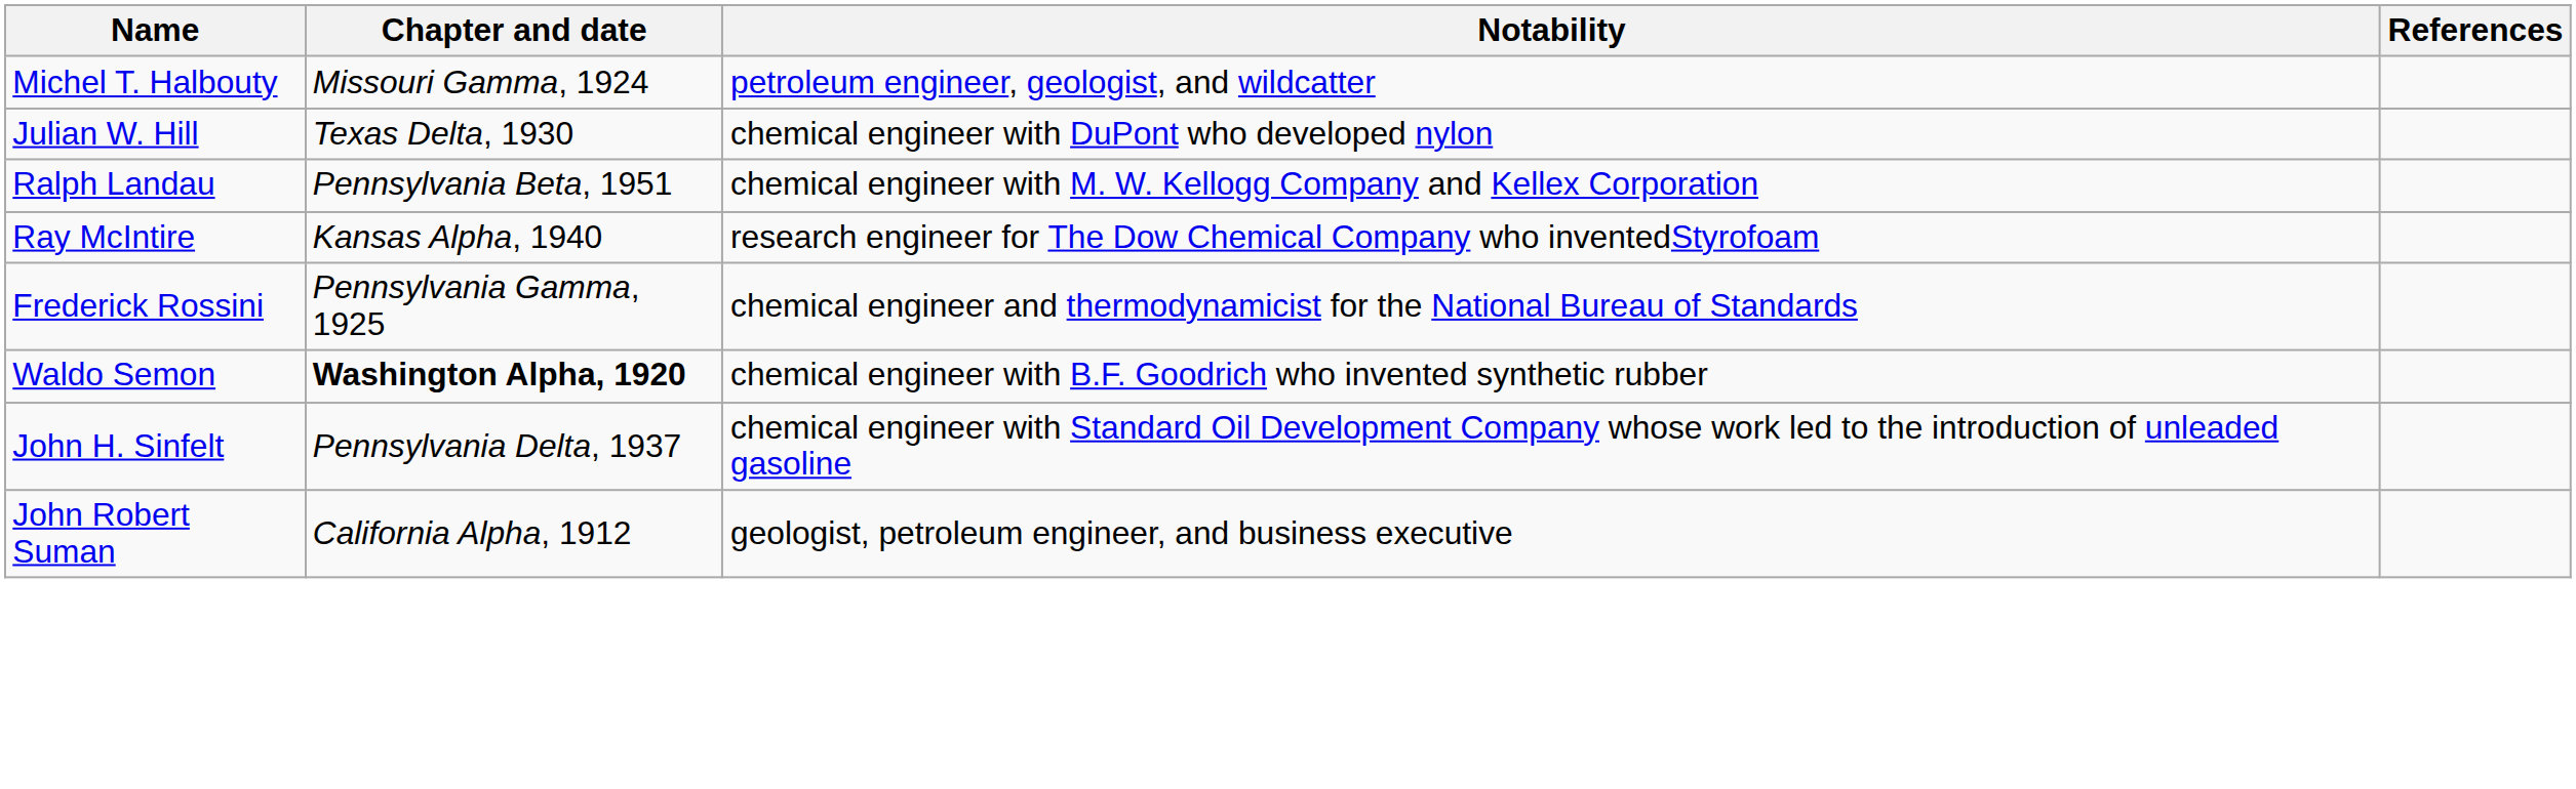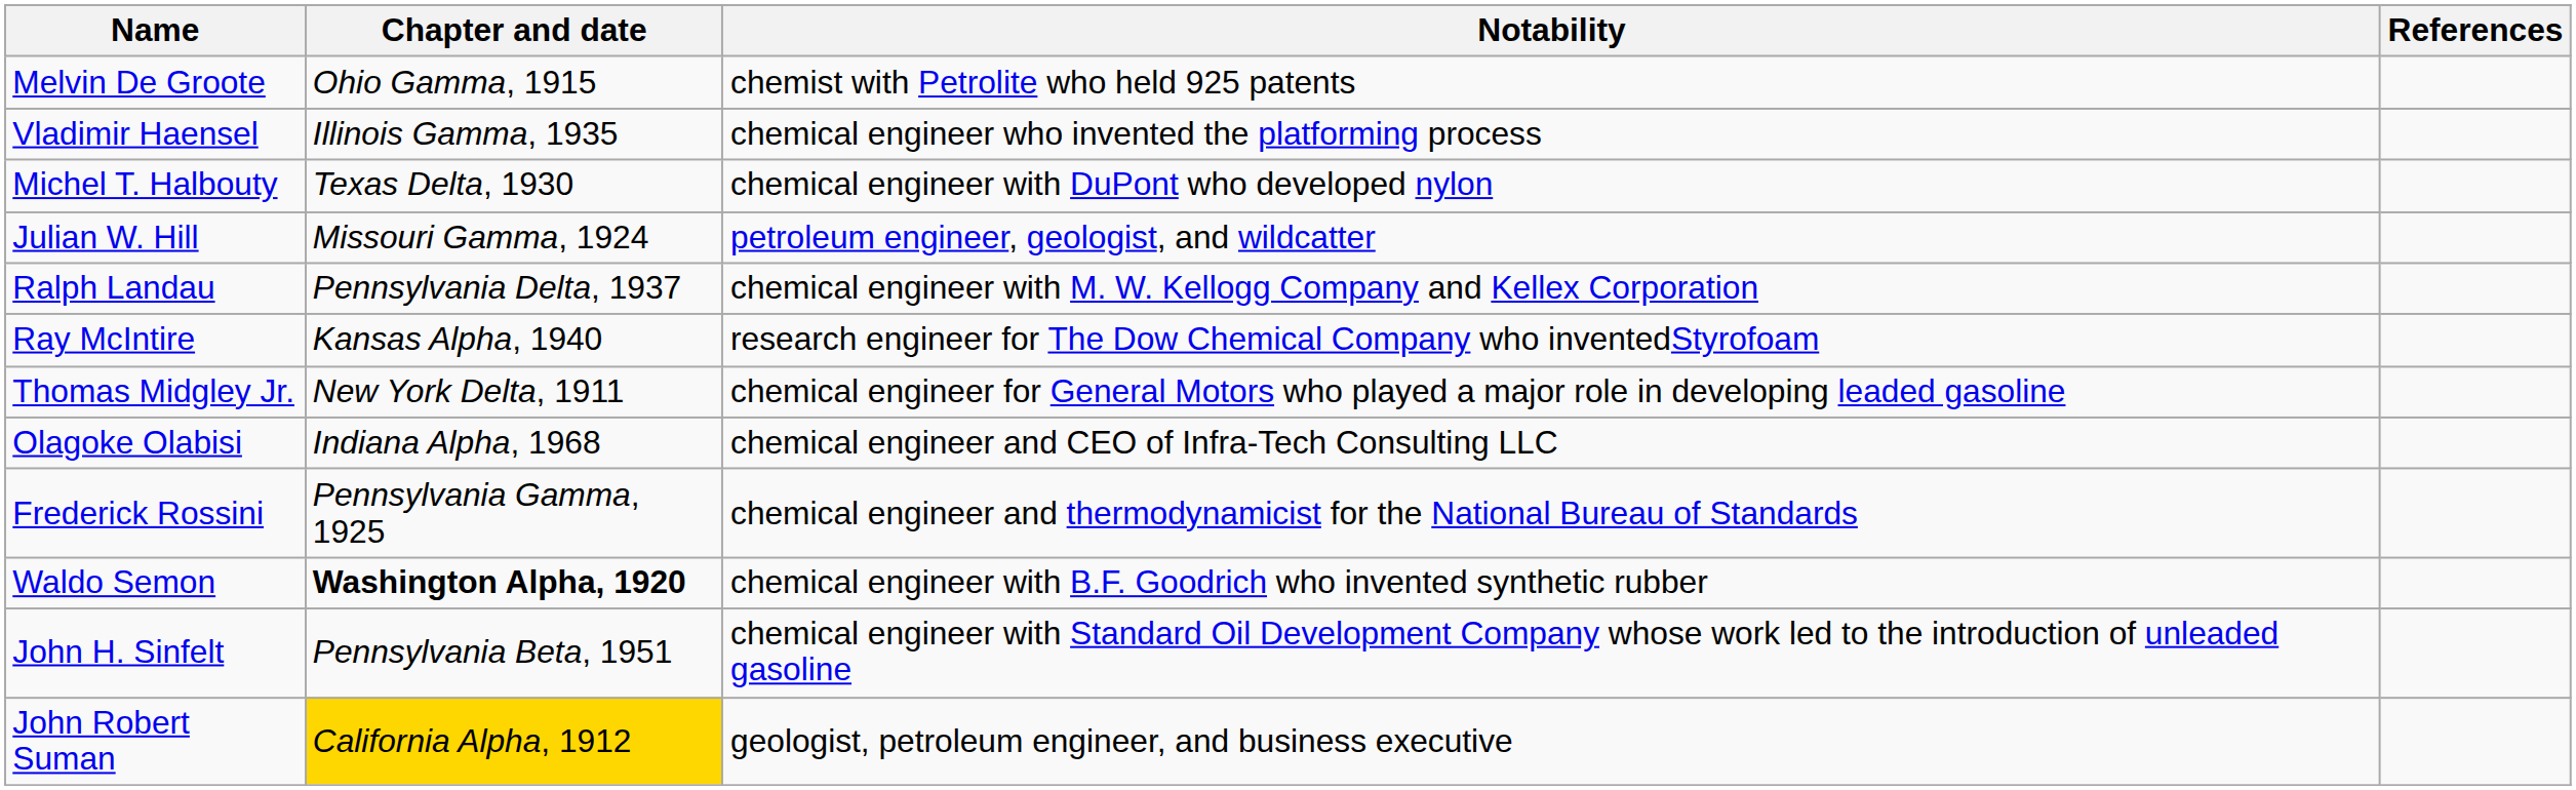+ row: Melvin De Groote | Ohio Gamma, 1915 | chemist with Petrolite who held 925 patents
+ row: Vladimir Haensel | Illinois Gamma, 1935 | chemical engineer who invented the platforming process
Michel T. Halbouty | Chapter and date: Missouri Gamma, 1924 -> Texas Delta, 1930
Michel T. Halbouty | Notability: petroleum engineer, geologist, and wildcatter -> chemical engineer with DuPont who developed nylon
Julian W. Hill | Chapter and date: Texas Delta, 1930 -> Missouri Gamma, 1924
Julian W. Hill | Notability: chemical engineer with DuPont who developed nylon -> petroleum engineer, geologist, and wildcatter
Ralph Landau | Chapter and date: Pennsylvania Beta, 1951 -> Pennsylvania Delta, 1937
+ row: Thomas Midgley Jr. | New York Delta, 1911 | chemical engineer for General Motors who played a major role in developing leaded gasoline
+ row: Olagoke Olabisi | Indiana Alpha, 1968 | chemical engineer and CEO of Infra-Tech Consulting LLC
John H. Sinfelt | Chapter and date: Pennsylvania Delta, 1937 -> Pennsylvania Beta, 1951
John Robert Suman | Chapter and date: no background -> gold background
